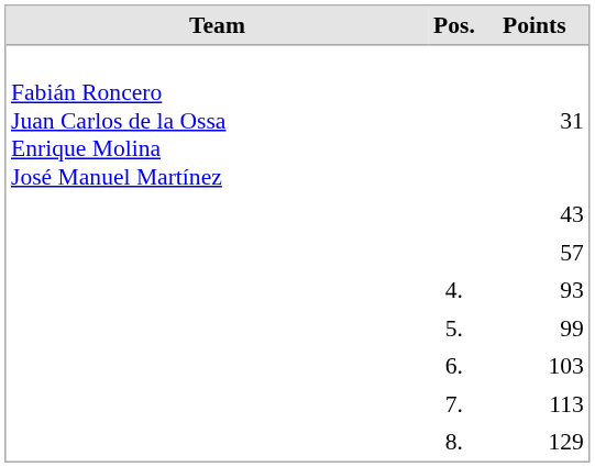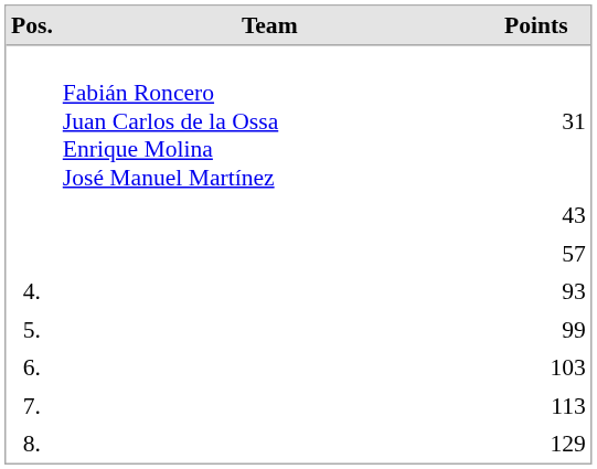columns swapped: Pos. <-> Team
